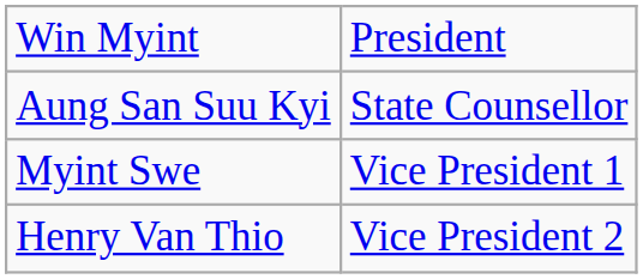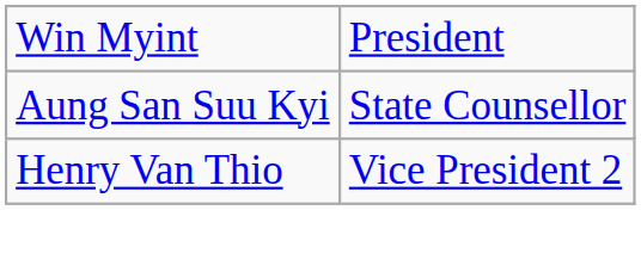- row: Myint Swe | Vice President 1
